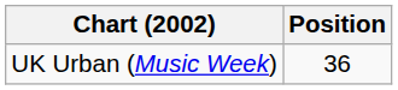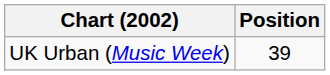UK Urban (Music Week) | Position: 36 -> 39
